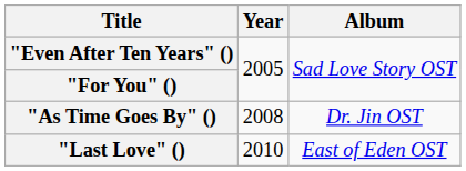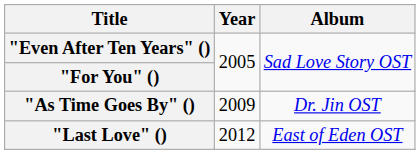"As Time Goes By" () | Year: 2008 -> 2009
"Last Love" () | Year: 2010 -> 2012
